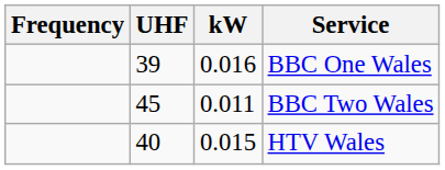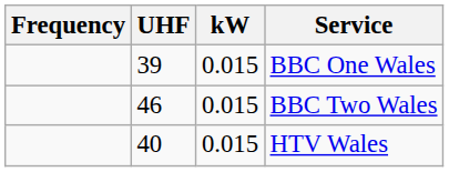BBC One Wales | kW: 0.016 -> 0.015
BBC Two Wales | UHF: 45 -> 46
BBC Two Wales | kW: 0.011 -> 0.015
